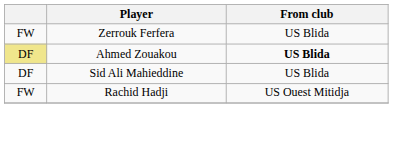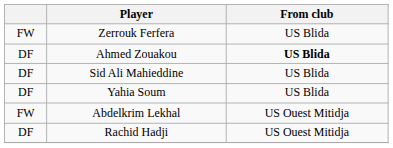Ahmed Zouakou | column 1: khaki background -> no background
+ row: DF | Yahia Soum | US Blida
+ row: FW | Abdelkrim Lekhal | US Ouest Mitidja
Rachid Hadji | column 1: FW -> DF
